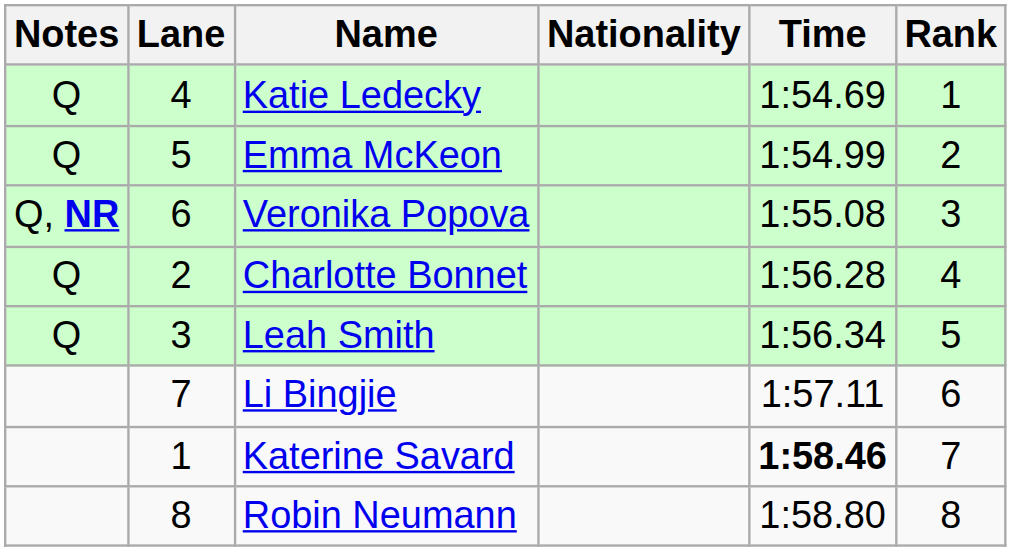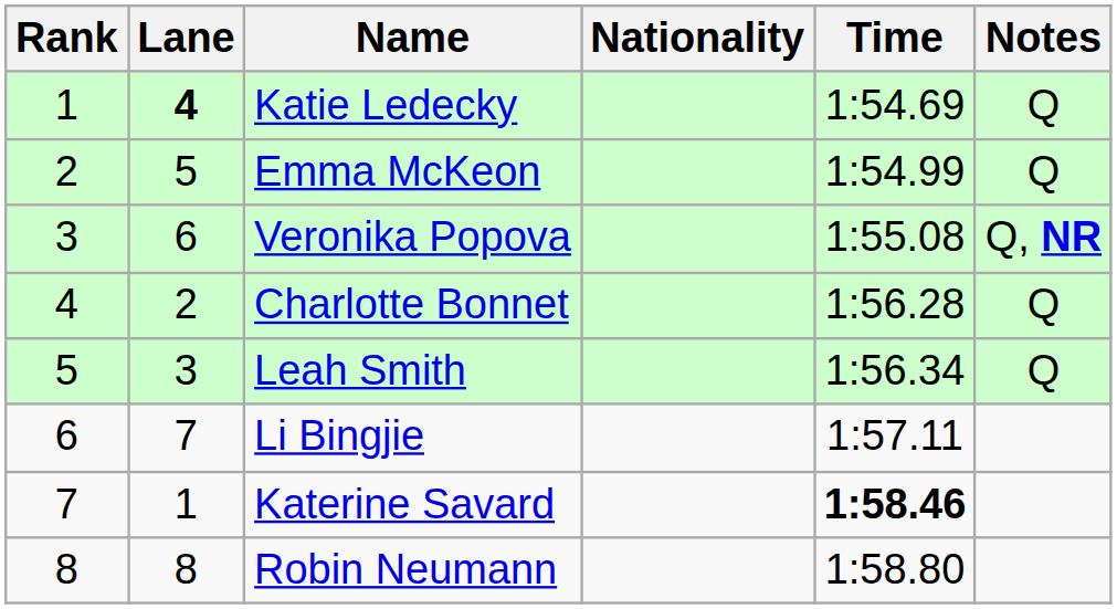columns swapped: Rank <-> Notes
Katie Ledecky | Lane: normal -> bold
